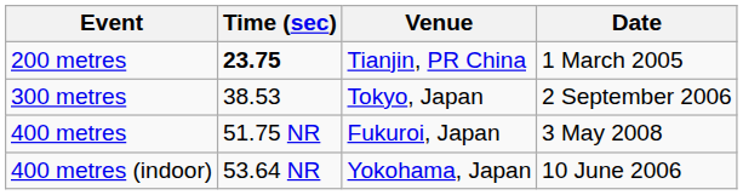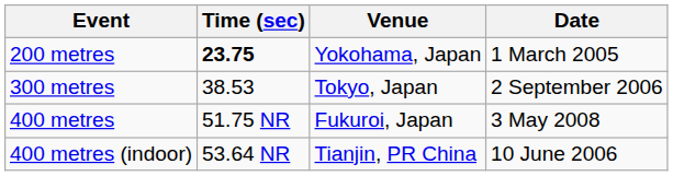200 metres | Venue: Tianjin, PR China -> Yokohama, Japan
400 metres (indoor) | Venue: Yokohama, Japan -> Tianjin, PR China
